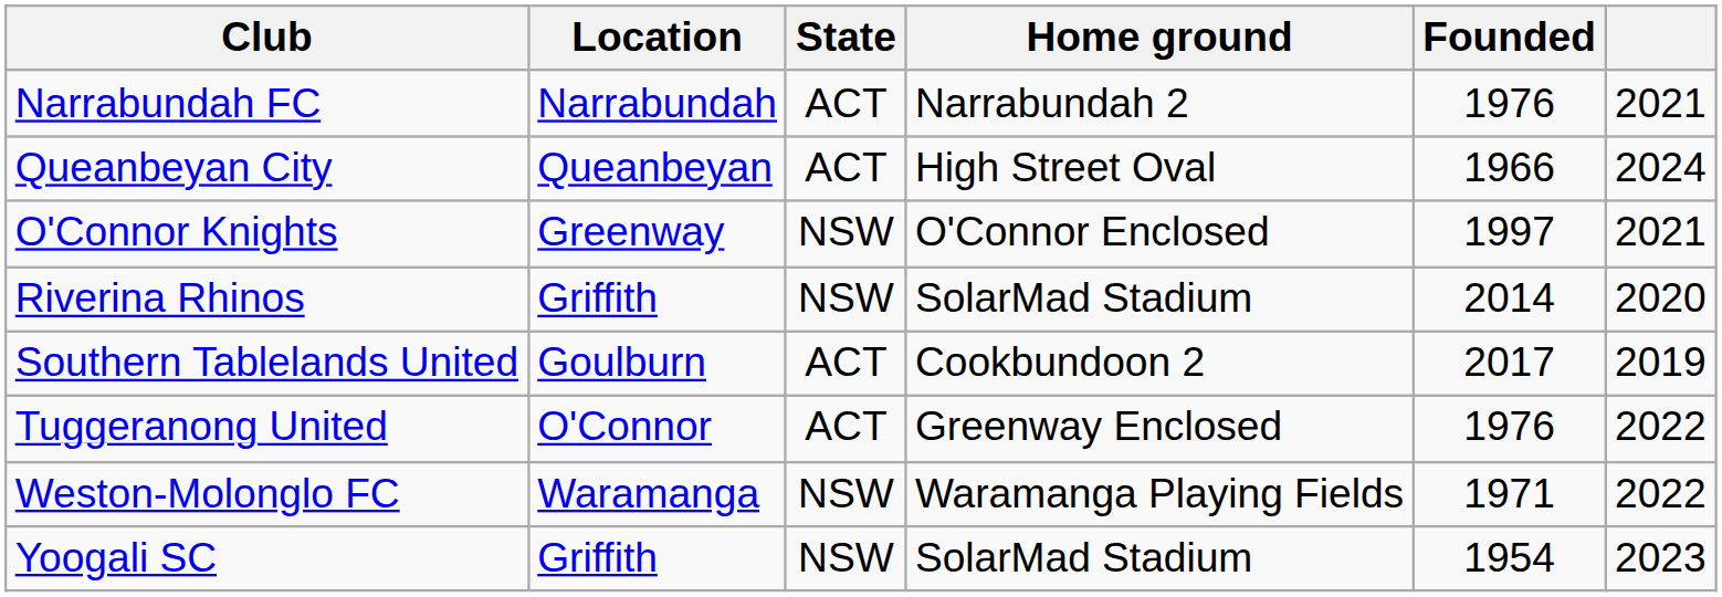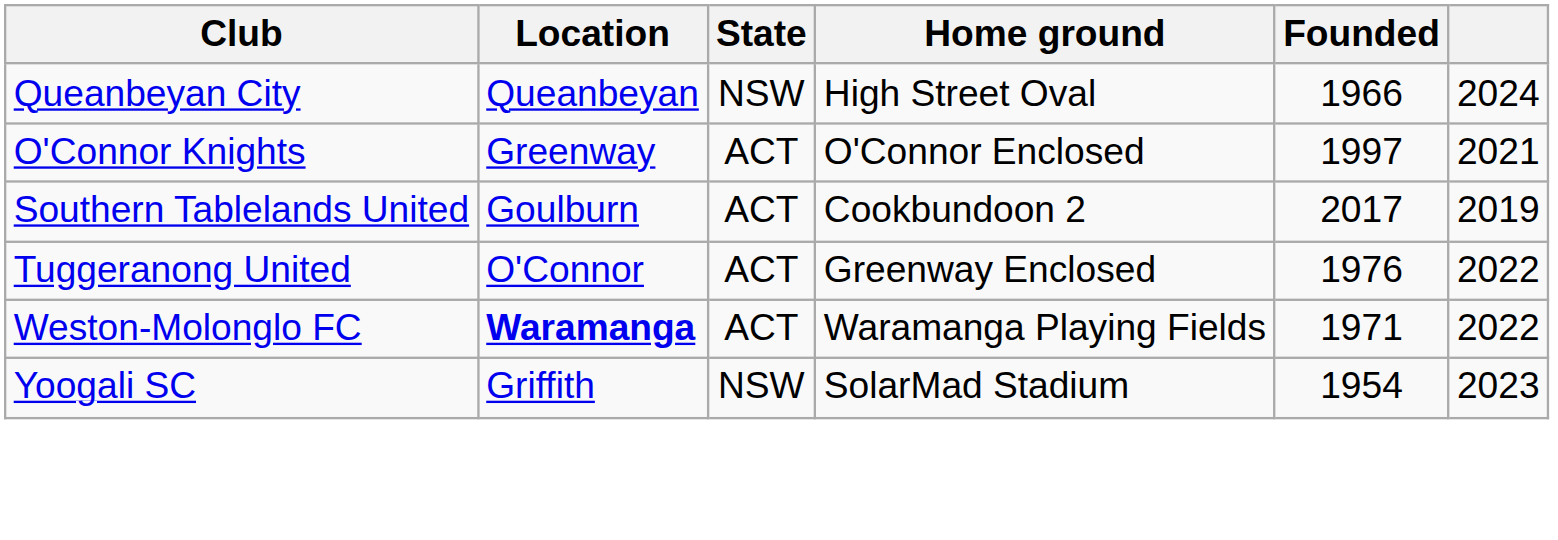- row: Narrabundah FC | Narrabundah | ACT | Narrabundah 2 | 1976 | 2021
Queanbeyan City | State: ACT -> NSW
O'Connor Knights | State: NSW -> ACT
- row: Riverina Rhinos | Griffith | NSW | SolarMad Stadium | 2014 | 2020
Weston-Molonglo FC | Location: normal -> bold
Weston-Molonglo FC | State: NSW -> ACT
